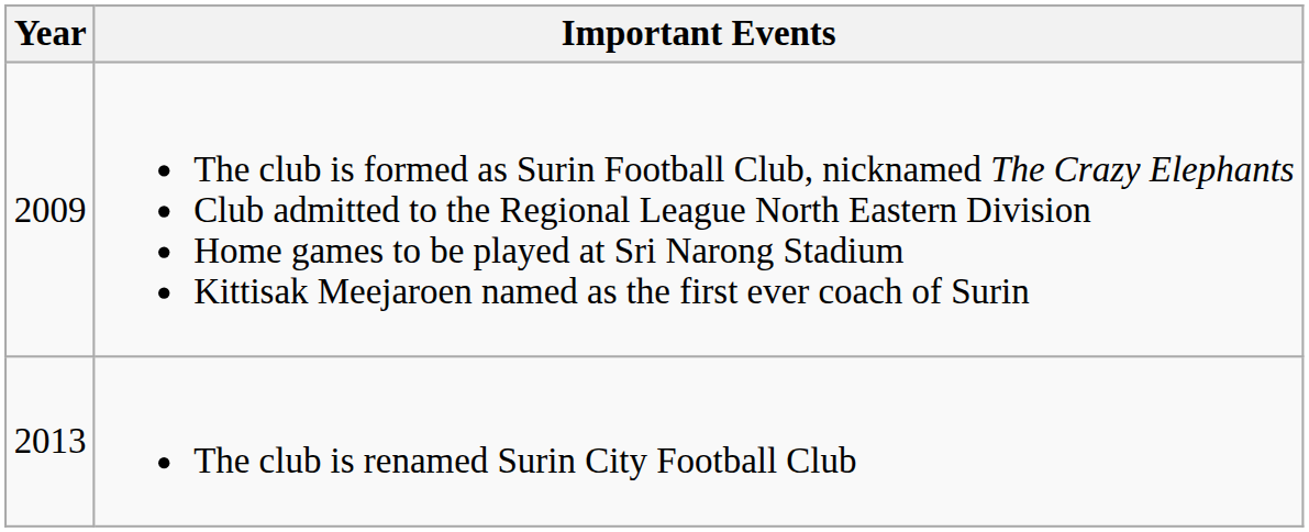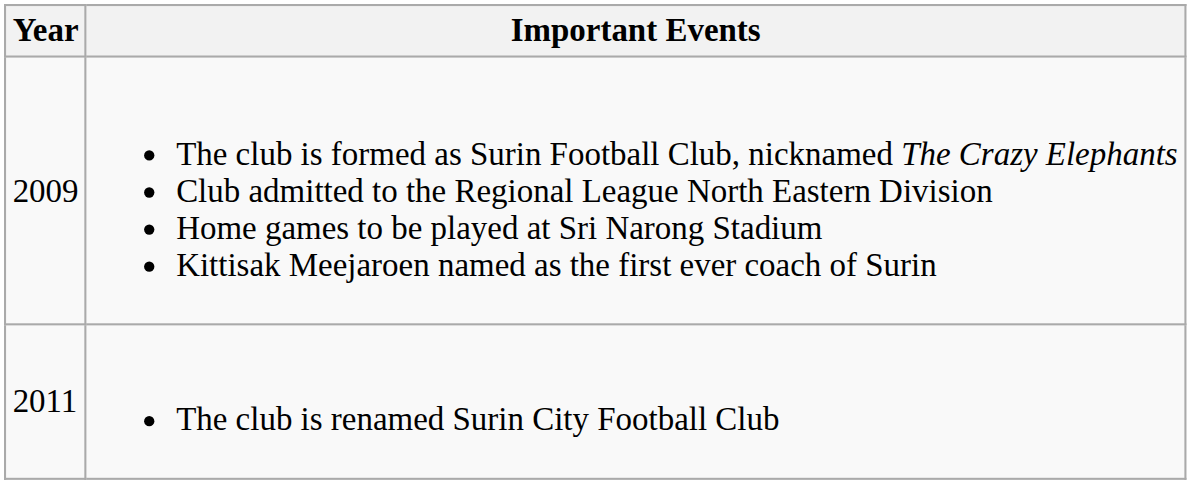The club is renamed Surin City Football Club | Year: 2013 -> 2011
